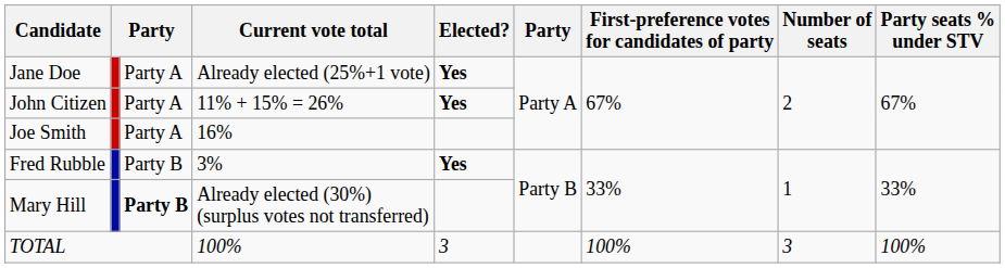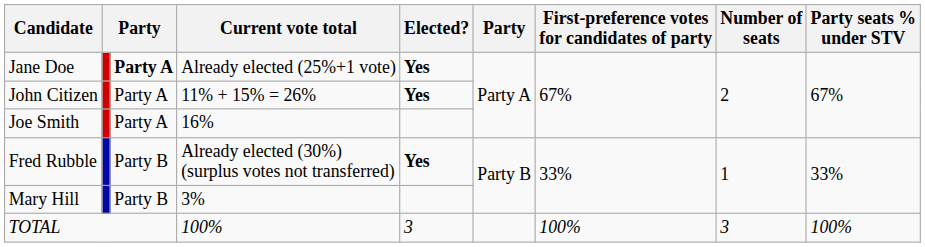Jane Doe | column 3: normal -> bold
Fred Rubble | Current vote total: 3% -> Already elected (30%) (surplus votes not transferred)
Mary Hill | column 3: bold -> normal
Mary Hill | Current vote total: Already elected (30%) (surplus votes not transferred) -> 3%
